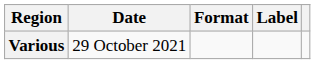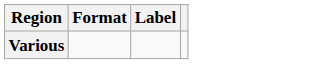- column: Date | 29 October 2021
